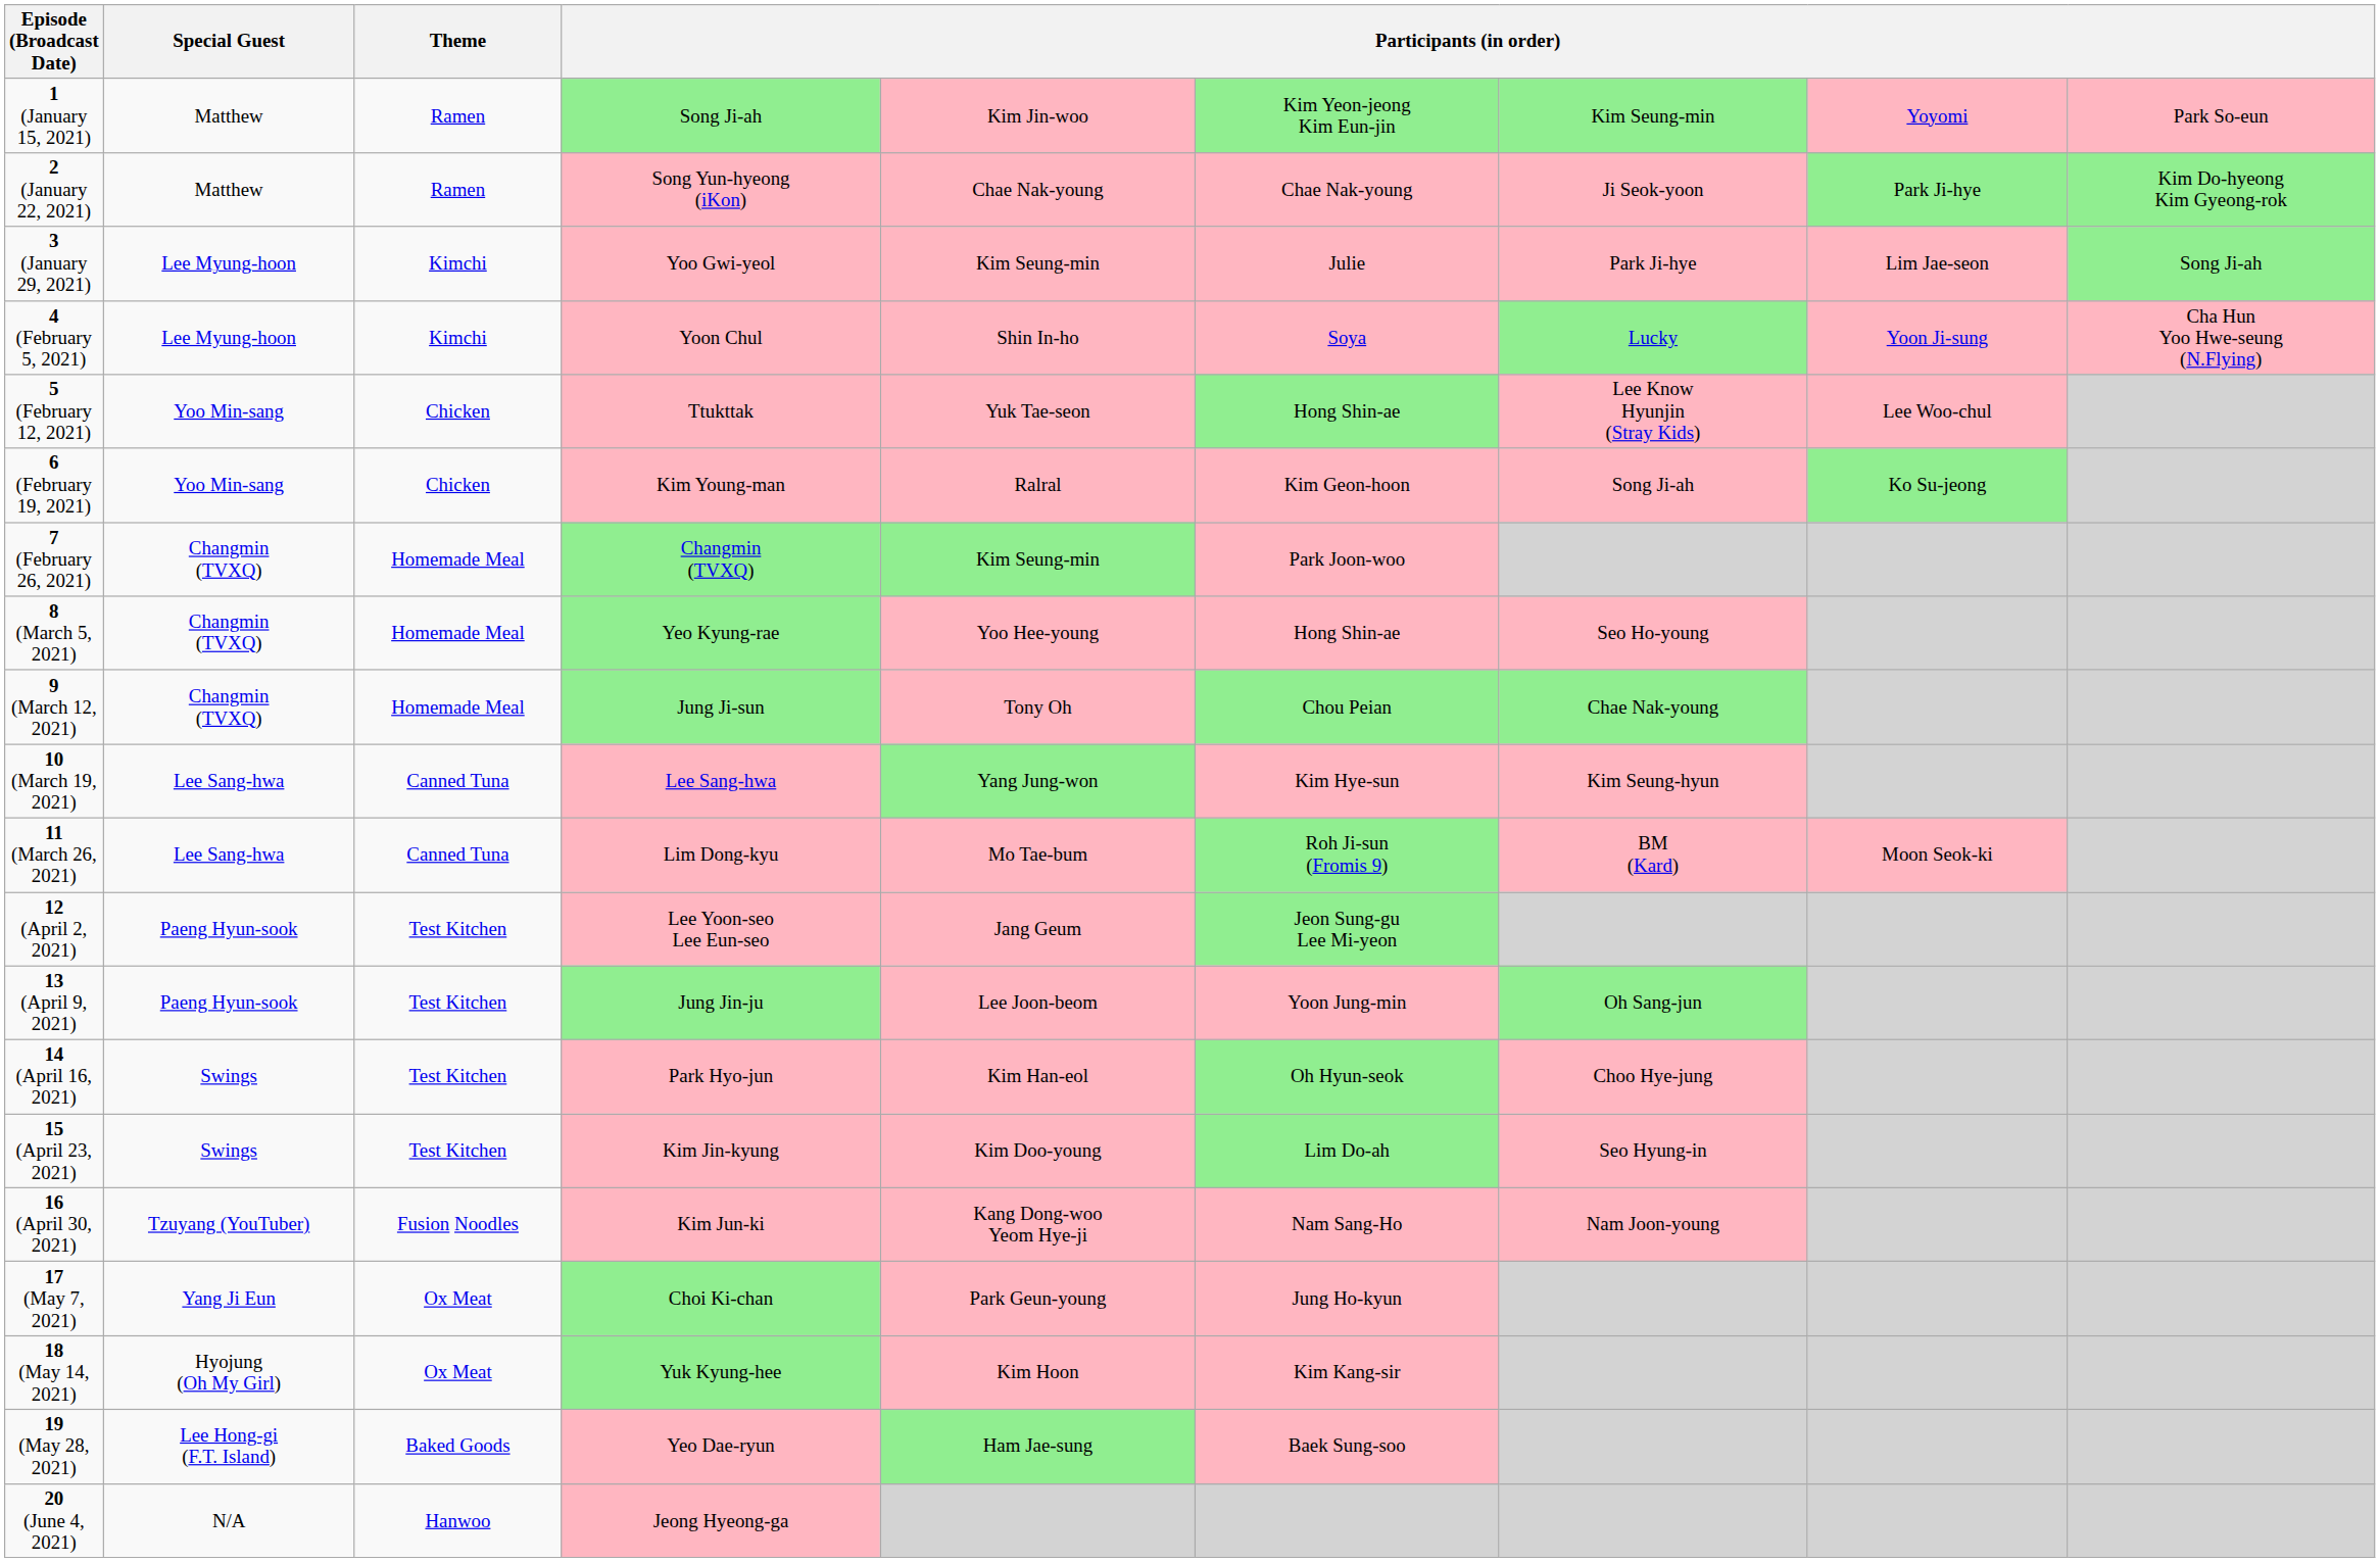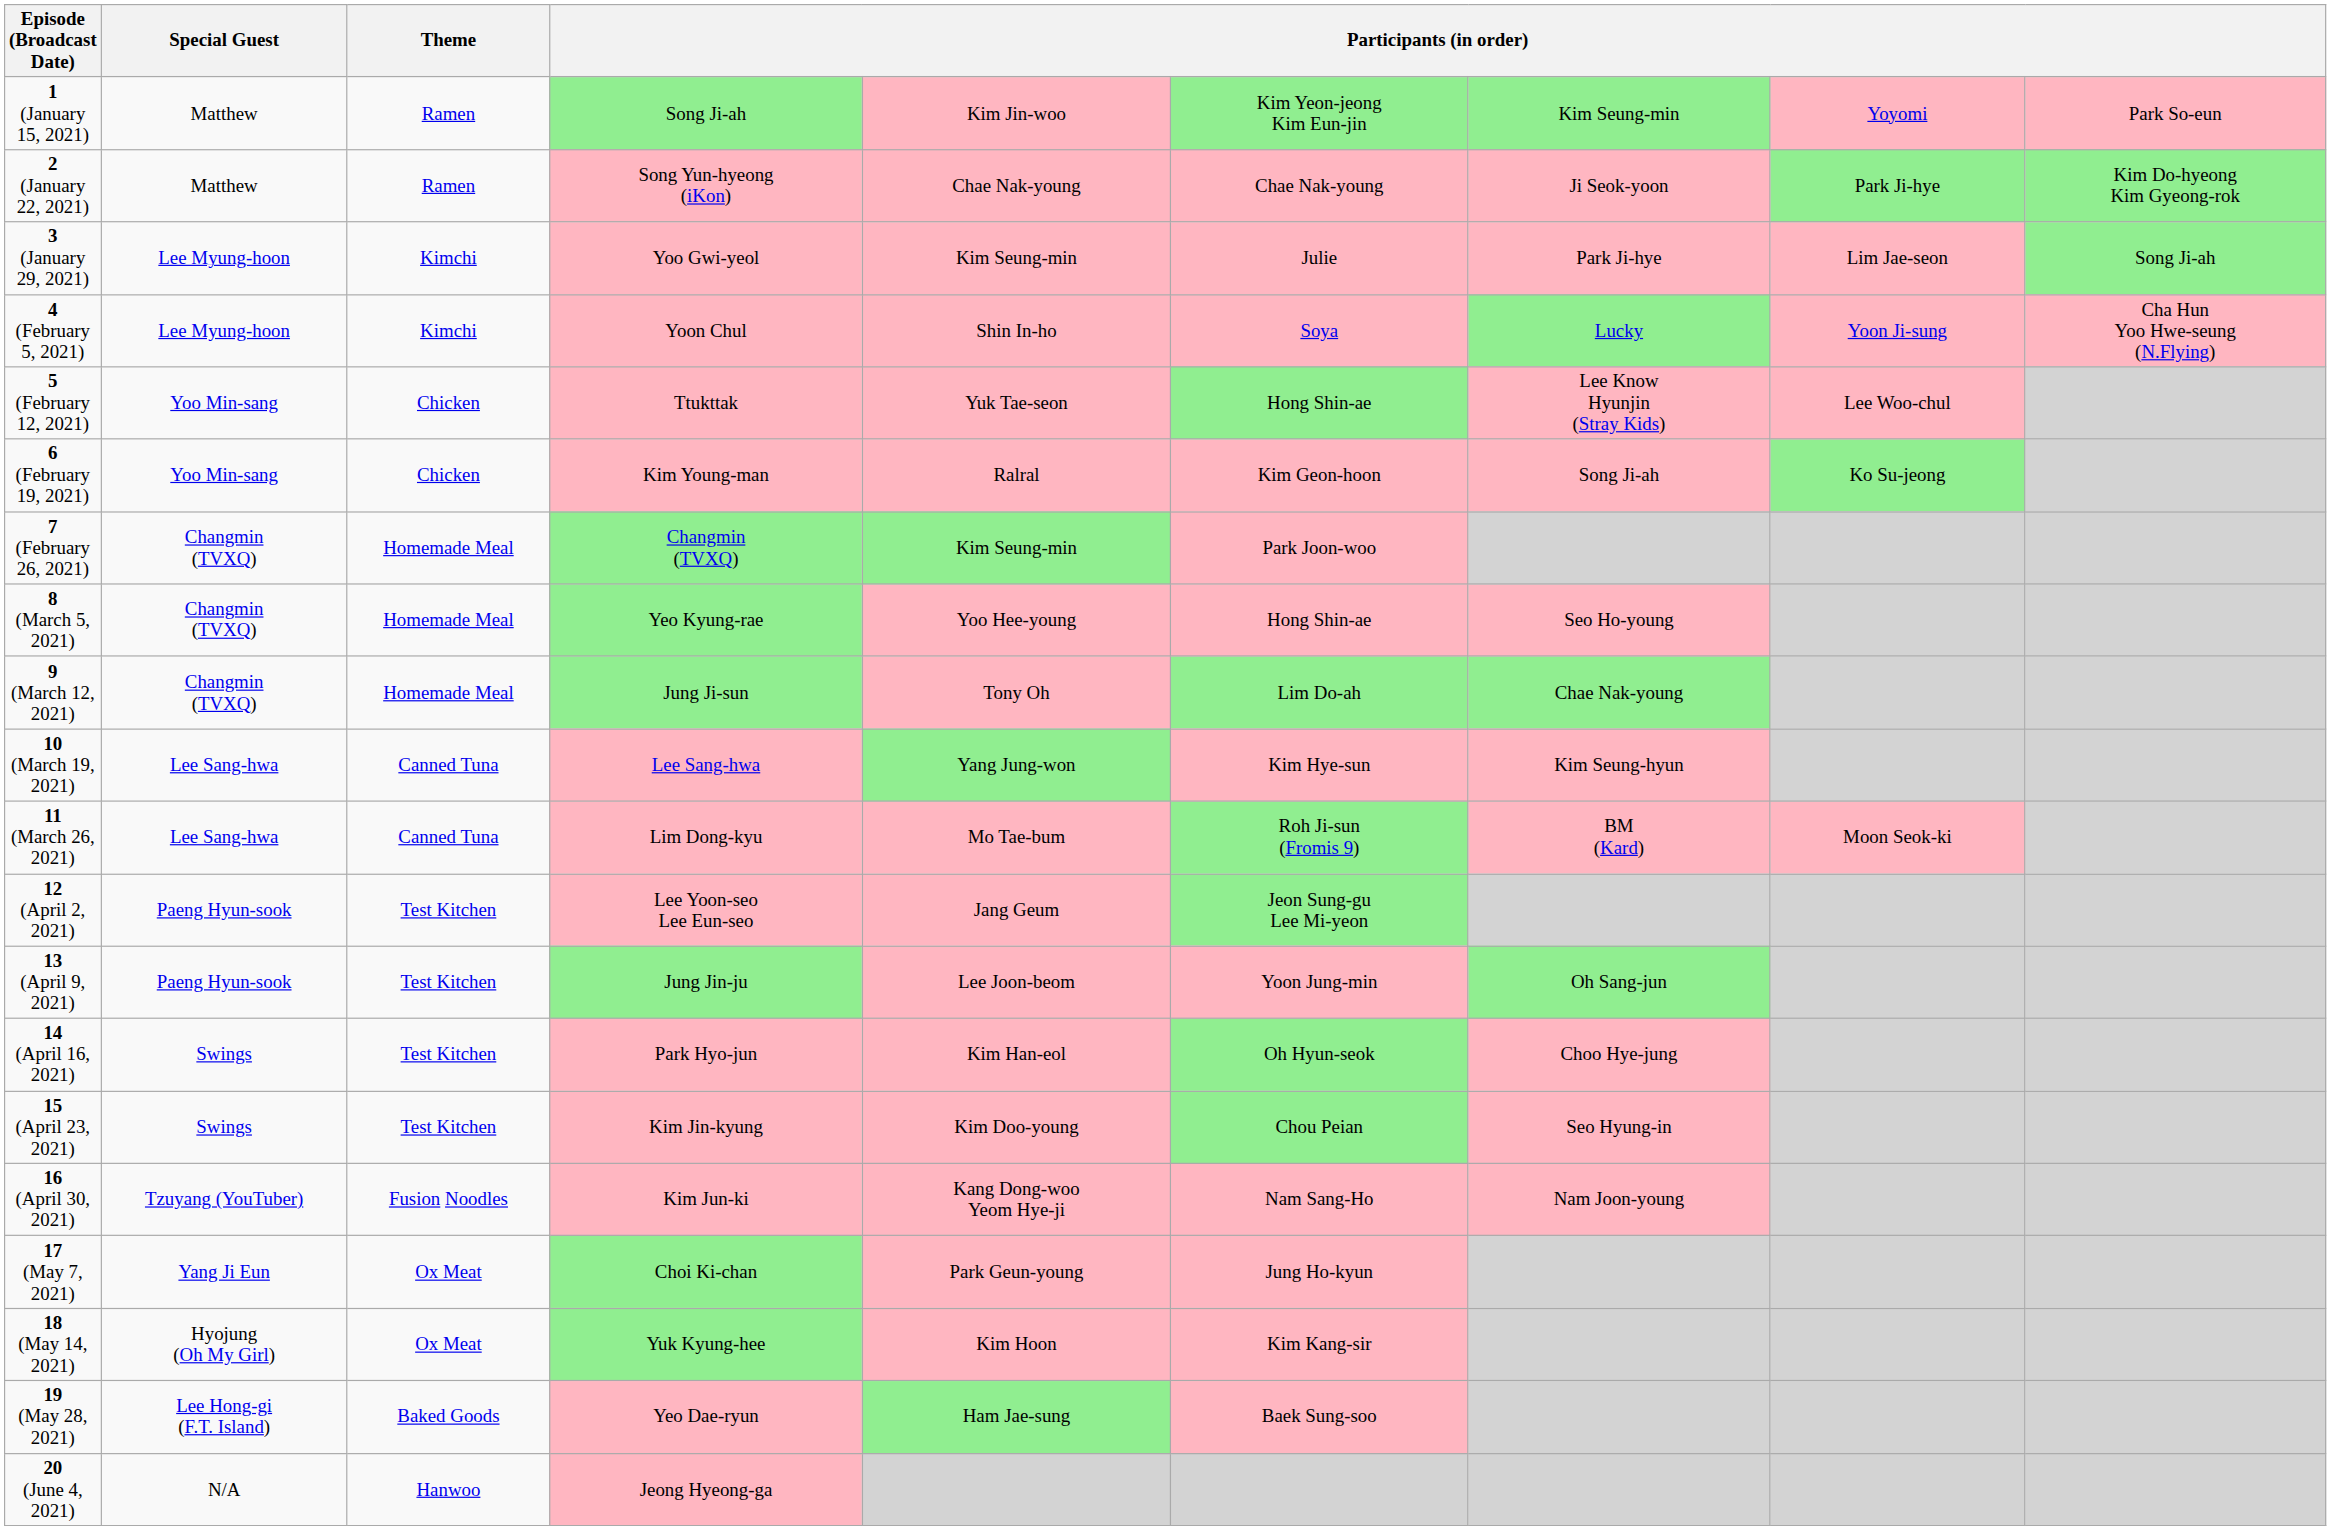9 (March 12, 2021) | column 6: Chou Peian -> Lim Do-ah
15 (April 23, 2021) | column 6: Lim Do-ah -> Chou Peian
